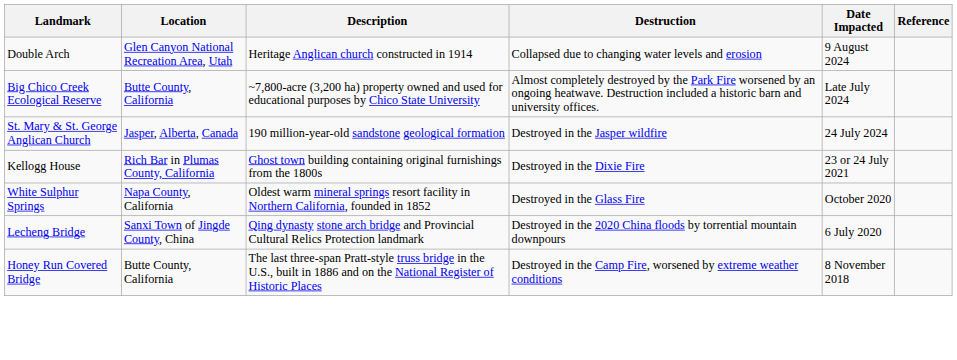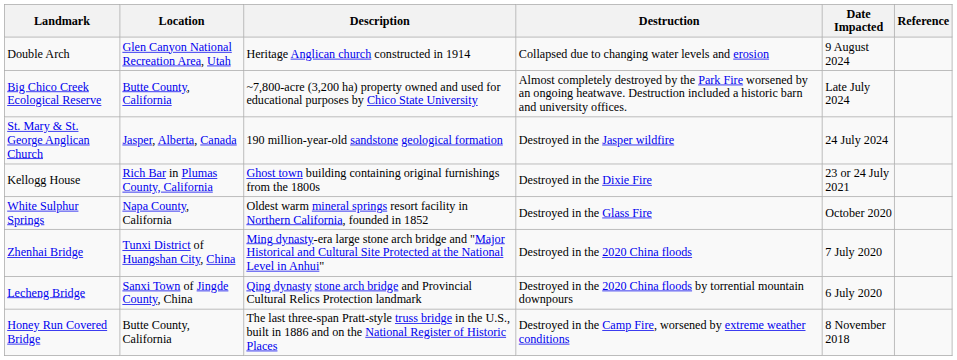+ row: Zhenhai Bridge | Tunxi District of Huangshan City, China | Ming dynasty-era large stone arch bridge and "Major Historical and Cultural Site Protected at the National Level in Anhui" | Destroyed in the 2020 China floods | 7 July 2020
